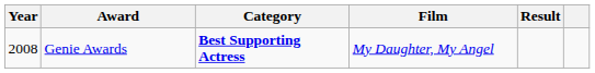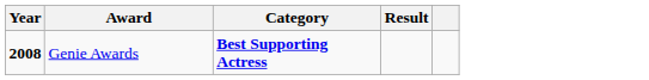- column: Film | My Daughter, My Angel
Genie Awards | Year: normal -> bold
